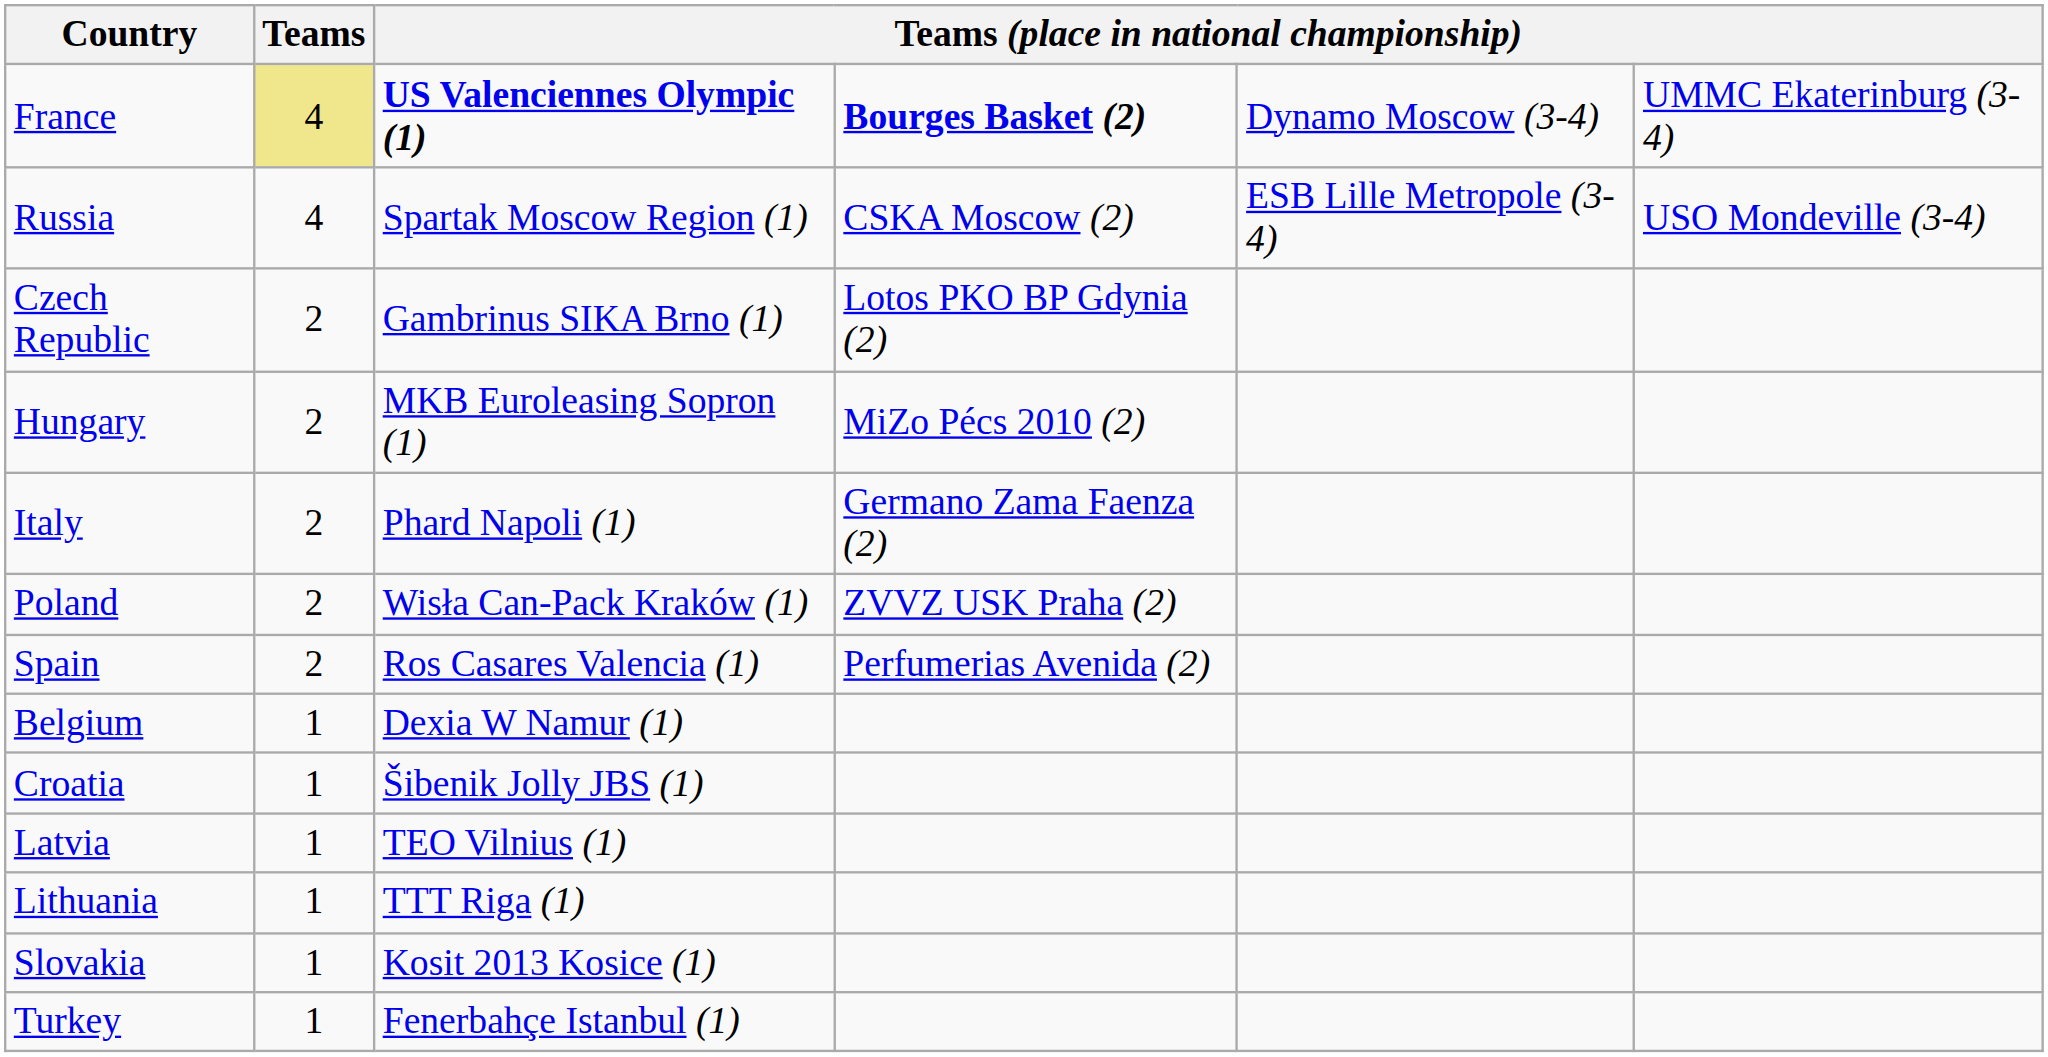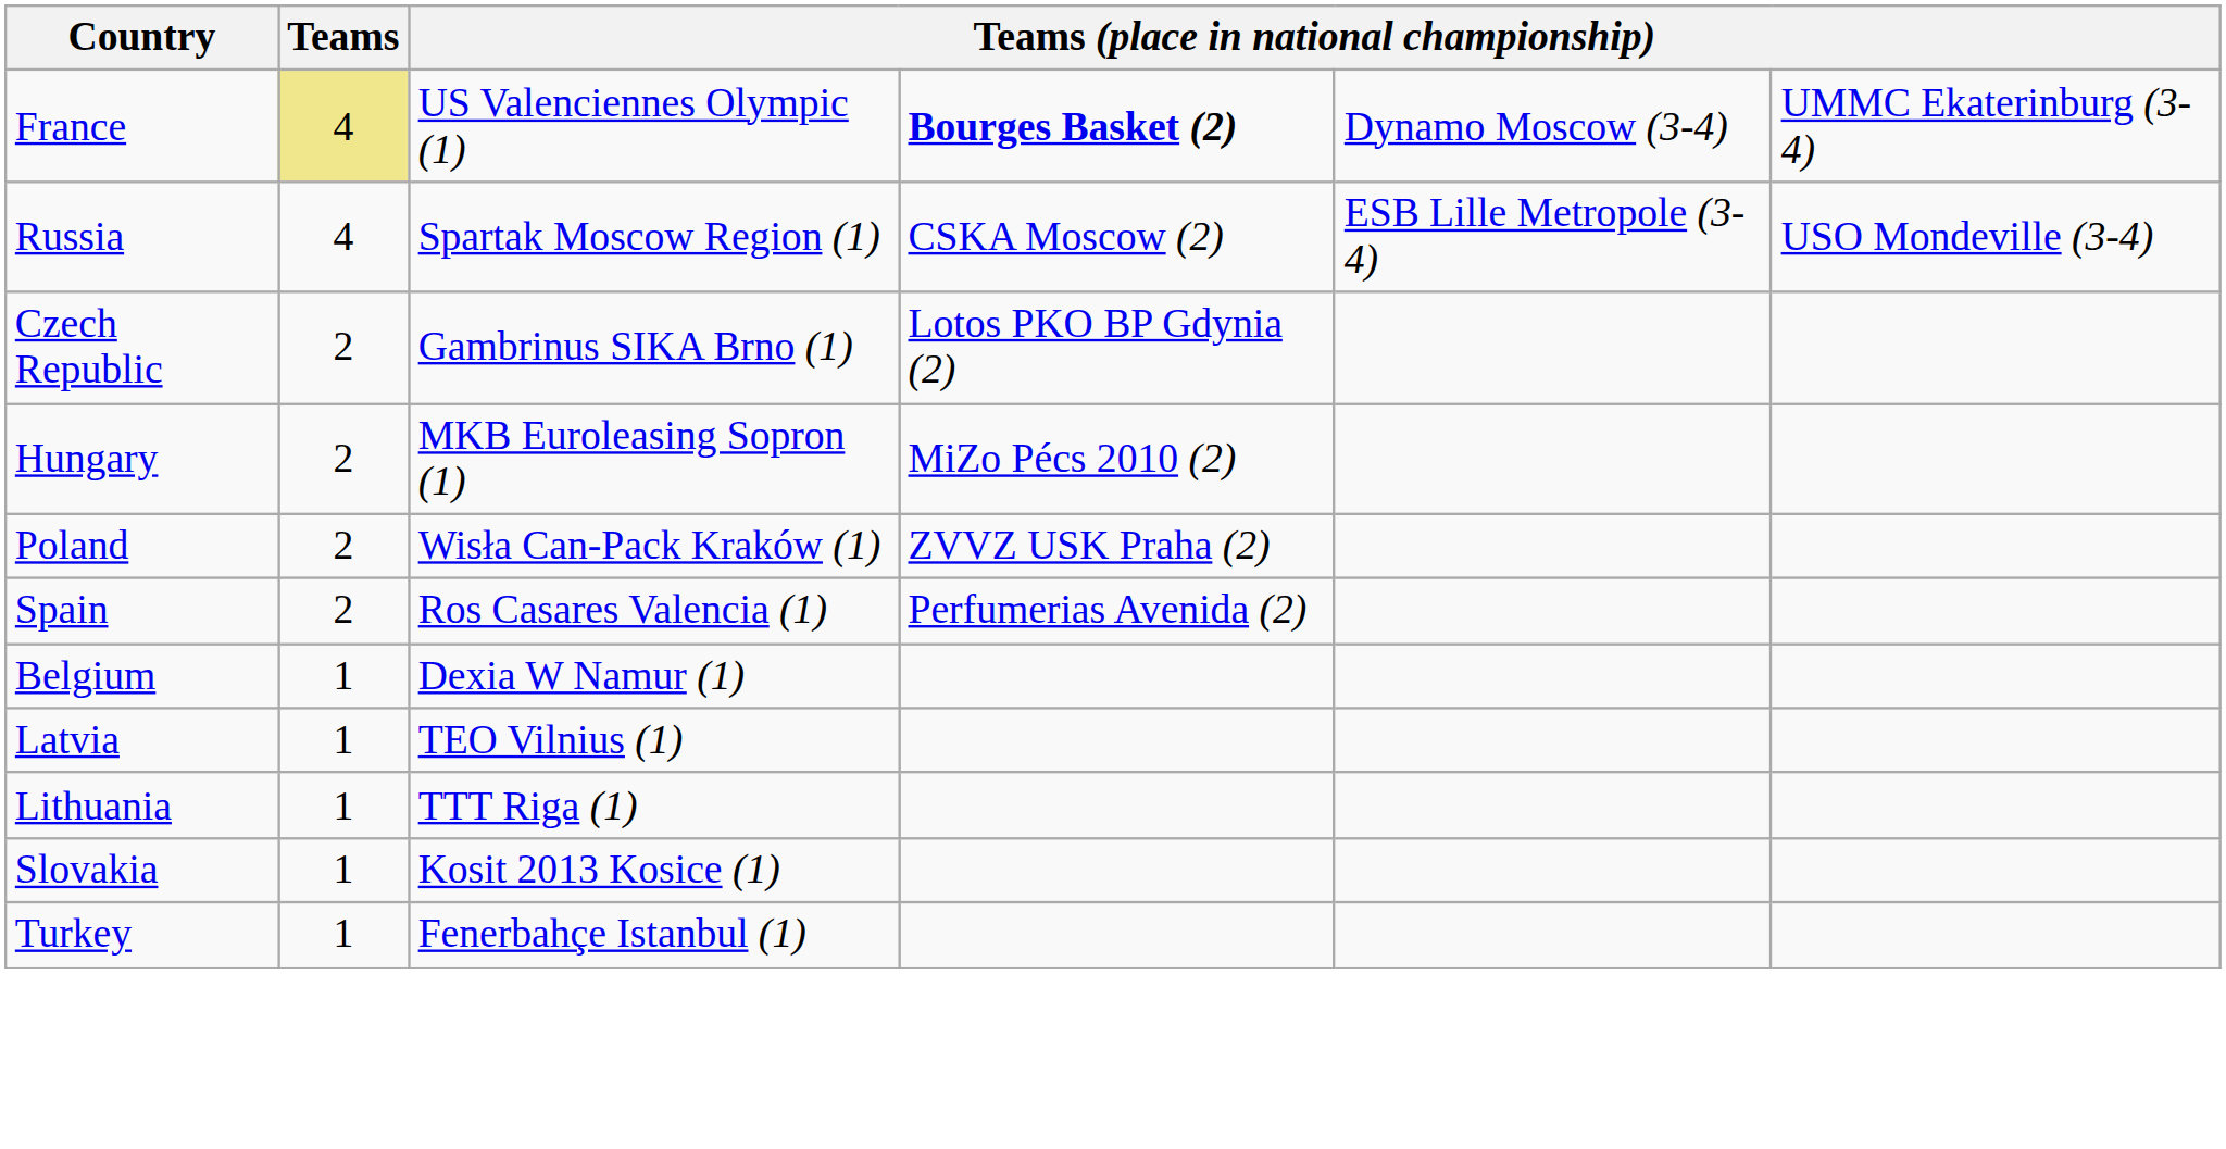France | column 3: bold -> normal
- row: Italy | 2 | Phard Napoli (1) | Germano Zama Faenza (2)
- row: Croatia | 1 | Šibenik Jolly JBS (1)
